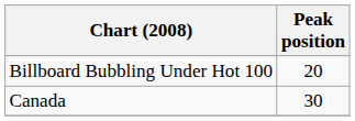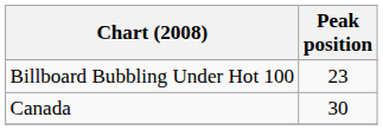Billboard Bubbling Under Hot 100 | Peak position: 20 -> 23
